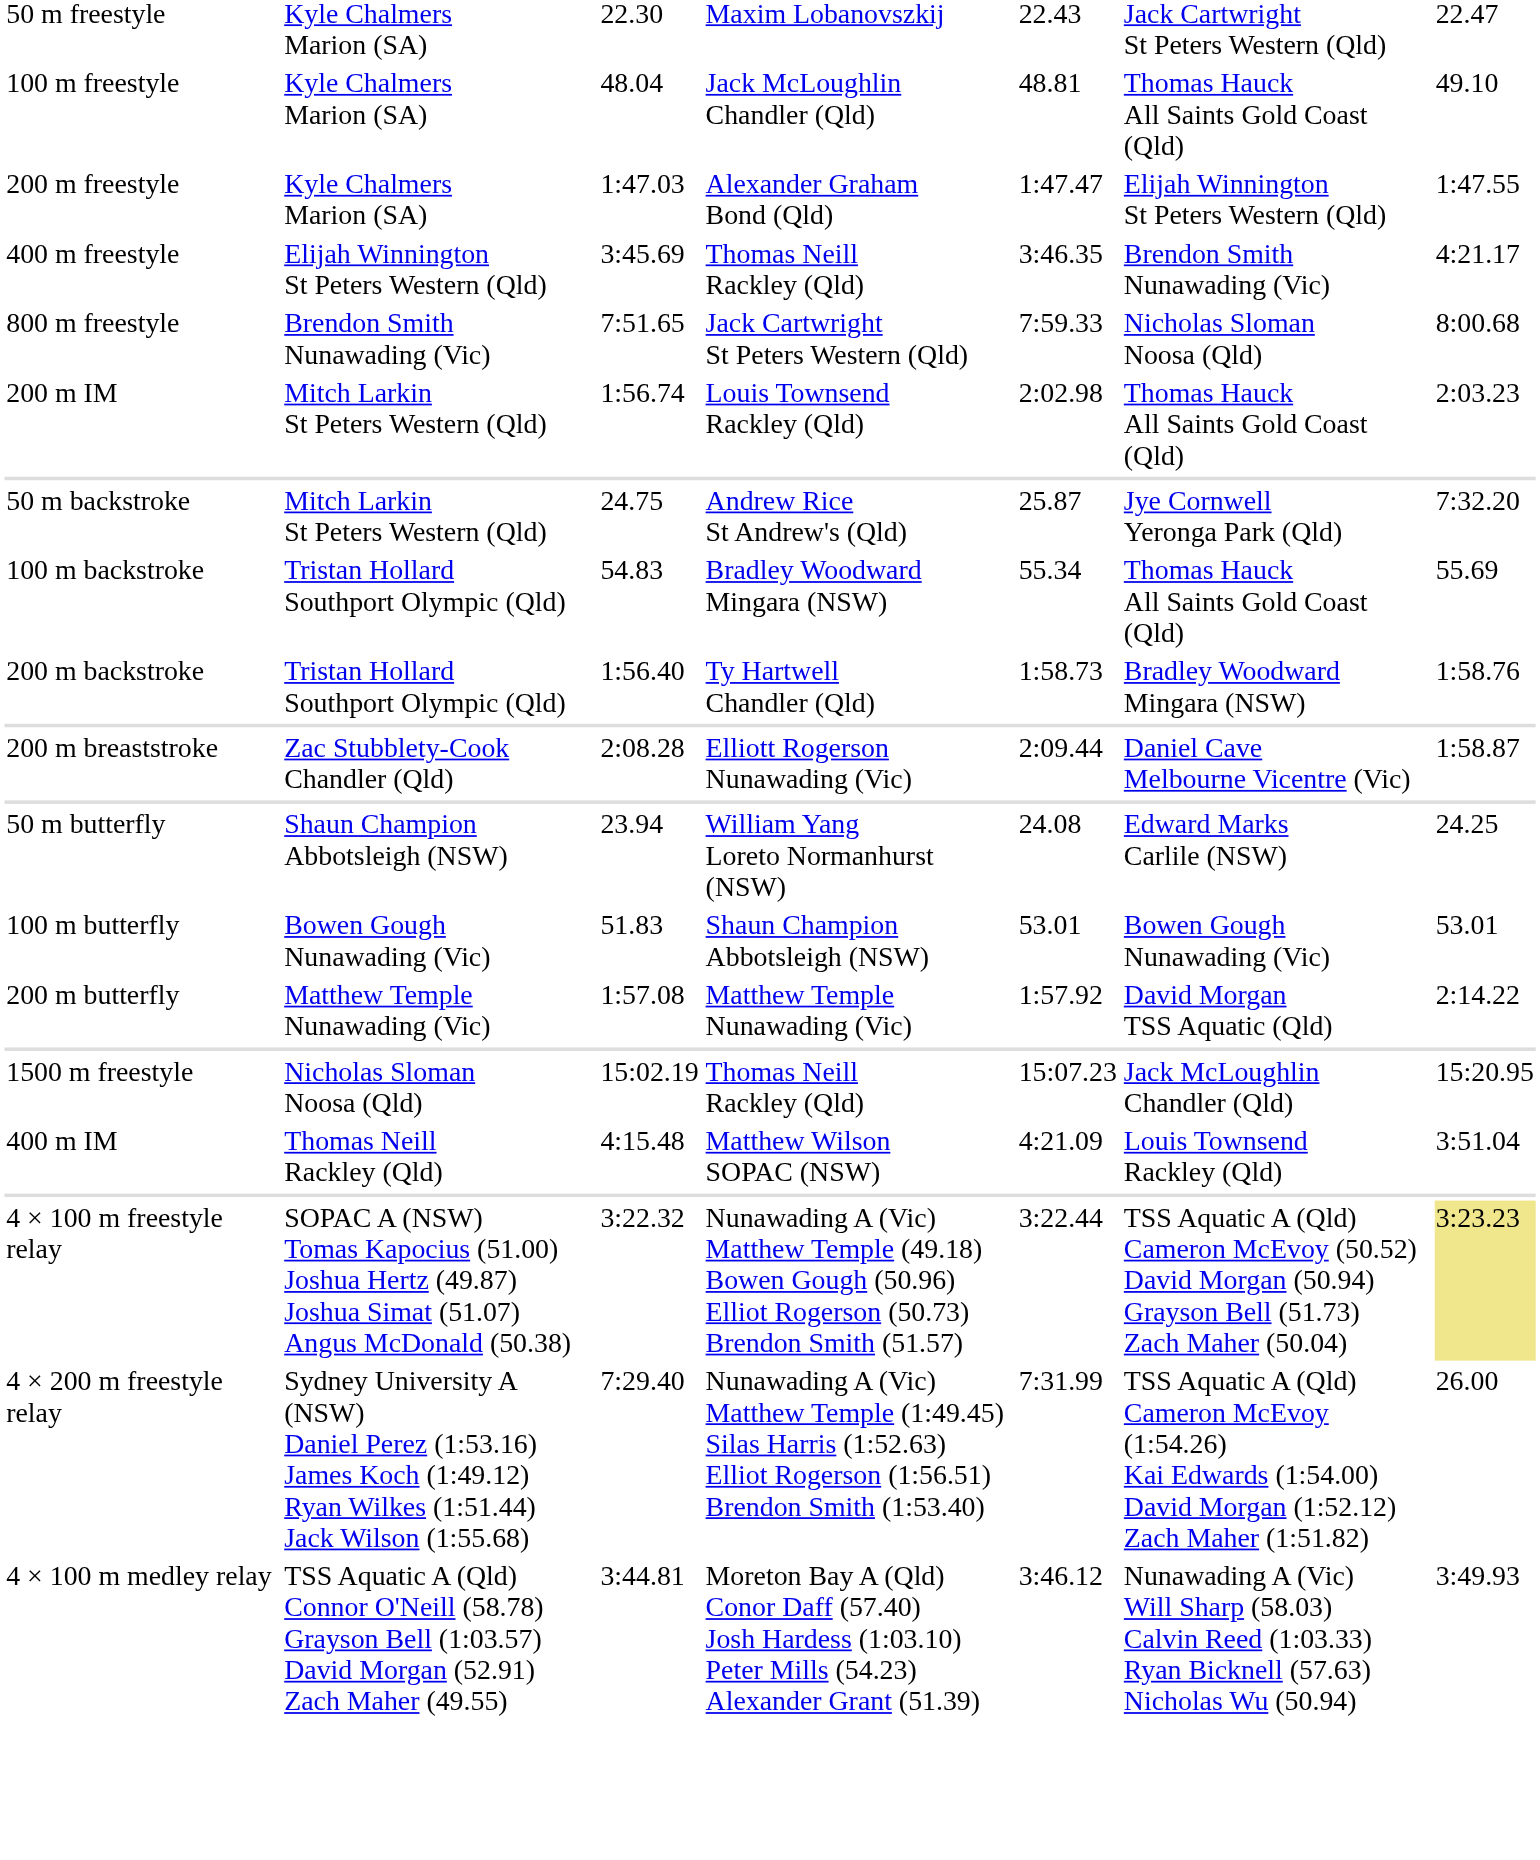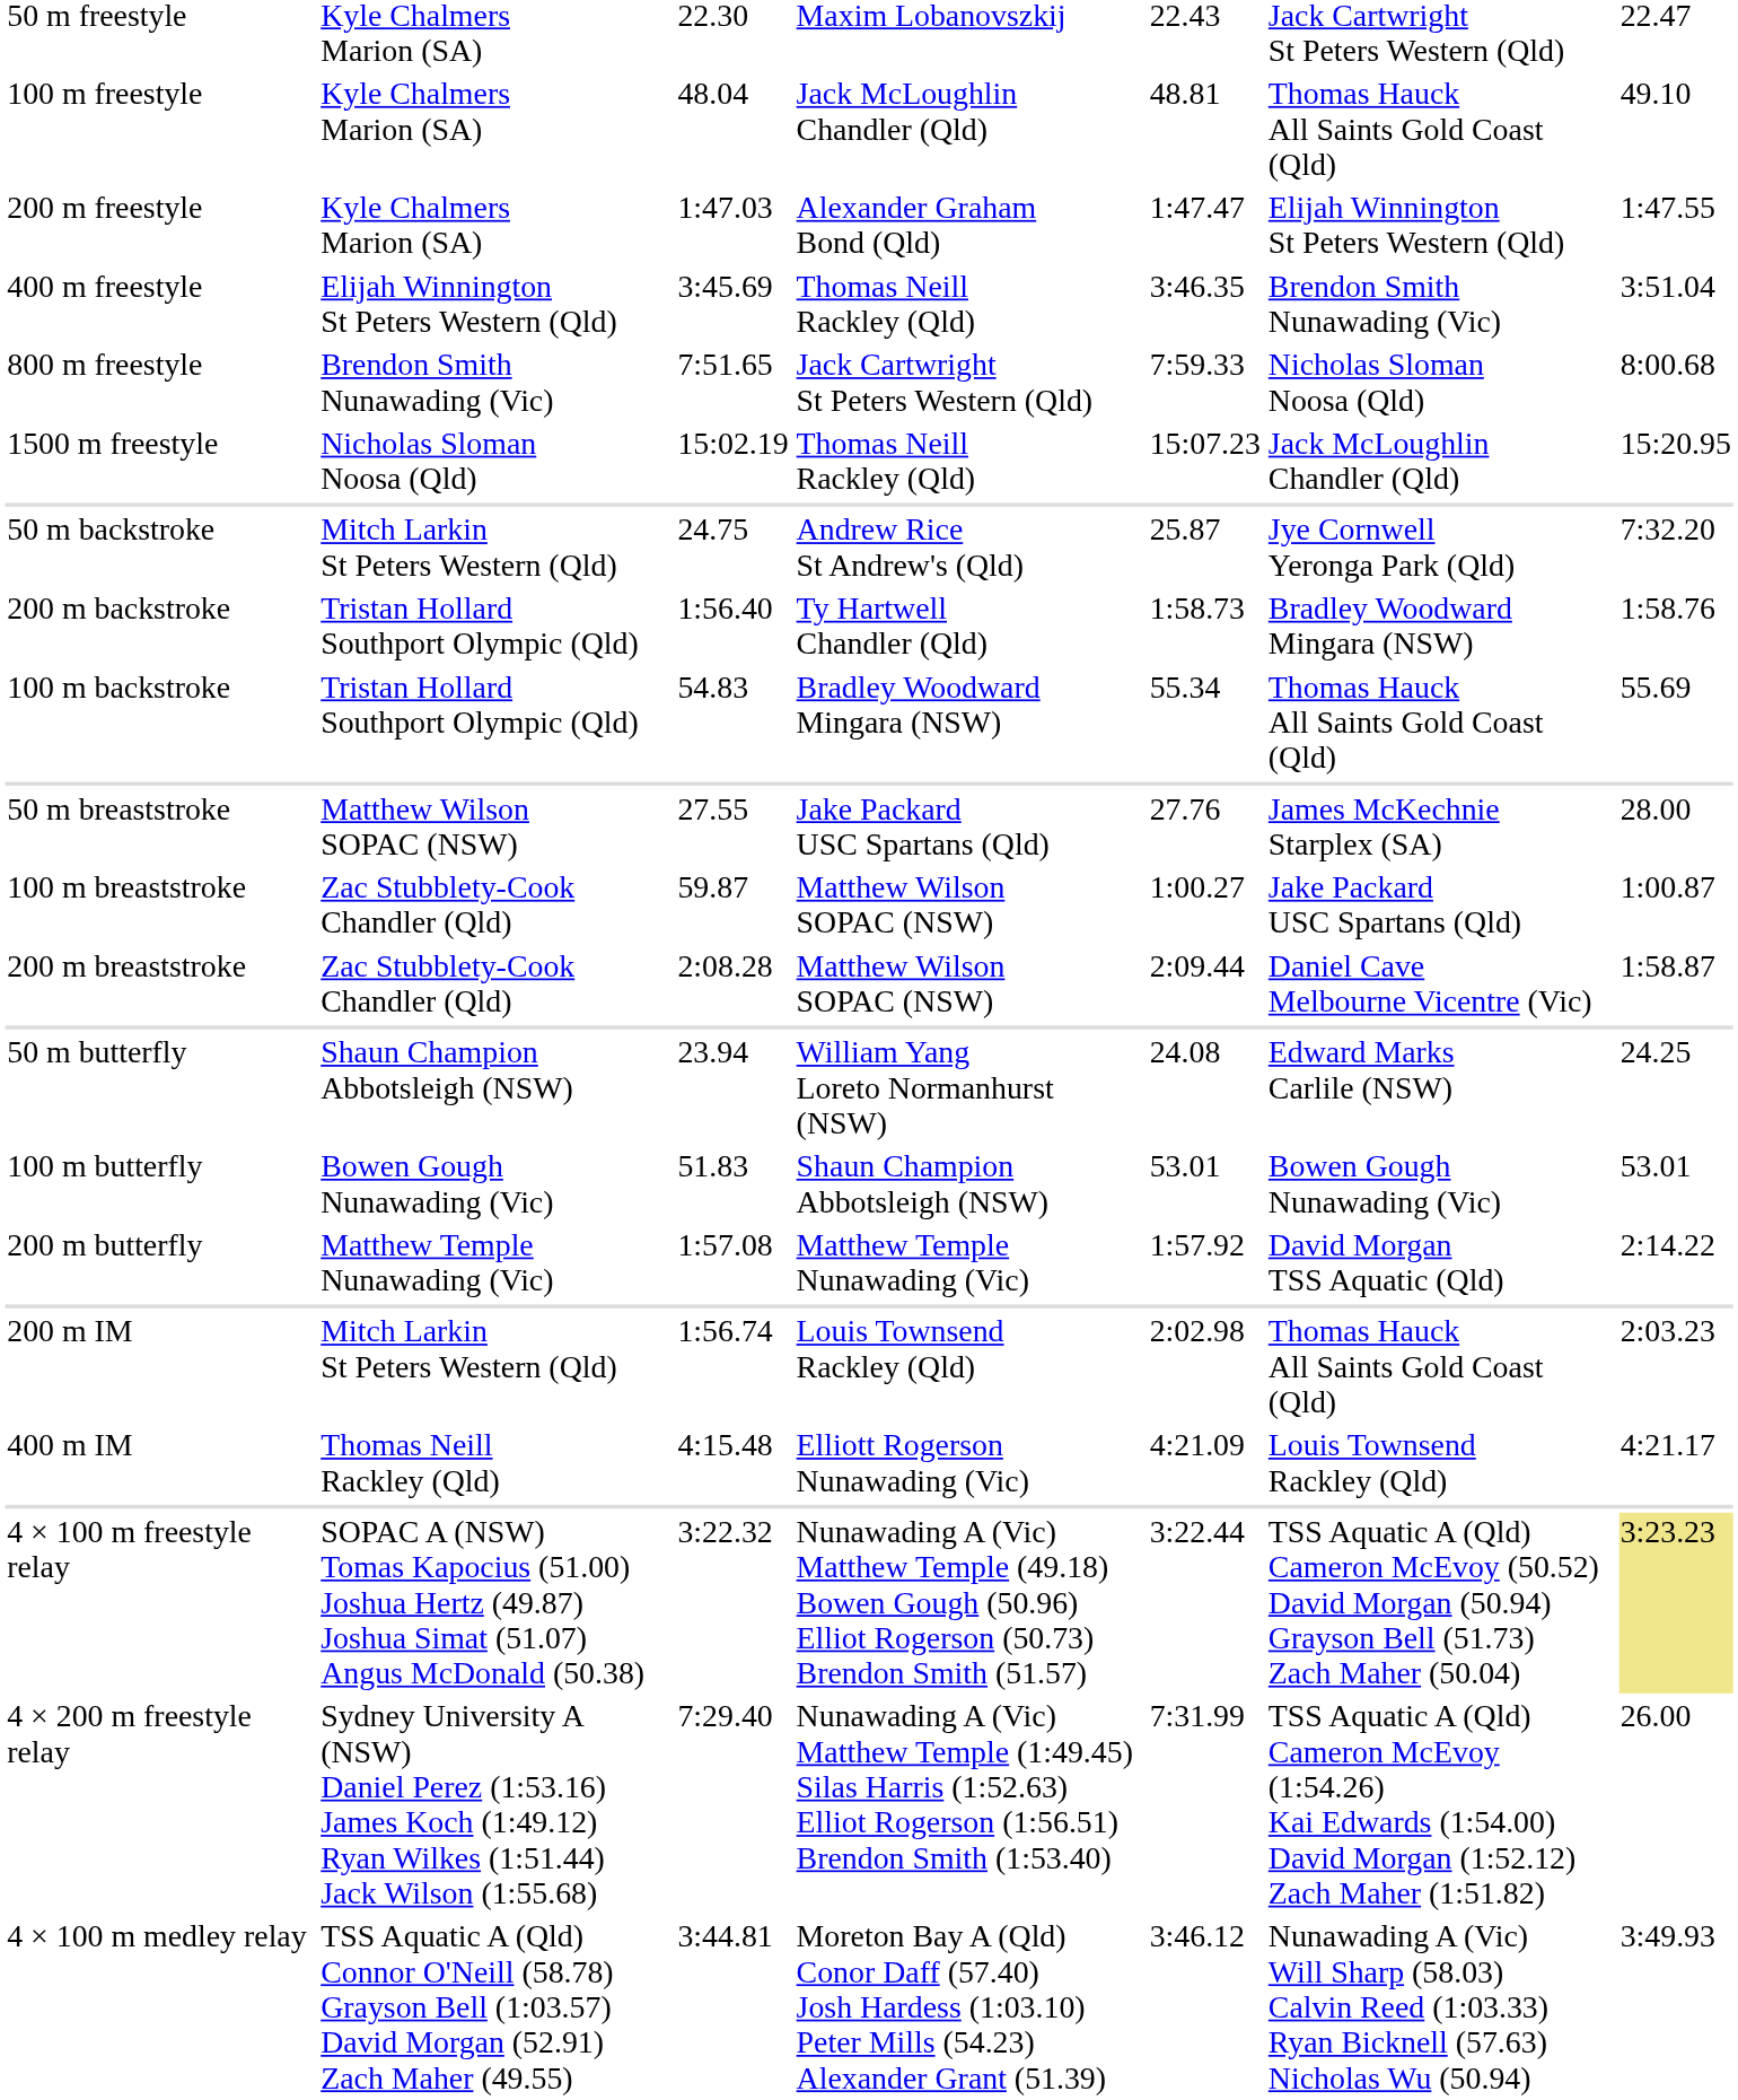400 m freestyle | column 7: 4:21.17 -> 3:51.04
rows swapped: 1500 m freestyle <-> 200 m IM
rows swapped: 100 m backstroke <-> 200 m backstroke
+ row: 50 m breaststroke | Matthew Wilson SOPAC (NSW) | 27.55 | Jake Packard USC Spartans (Qld) | 27.76 | James McKechnie Starplex (SA) | 28.00
+ row: 100 m breaststroke | Zac Stubblety-Cook Chandler (Qld) | 59.87 | Matthew Wilson SOPAC (NSW) | 1:00.27 | Jake Packard USC Spartans (Qld) | 1:00.87
200 m breaststroke | column 4: Elliott Rogerson Nunawading (Vic) -> Matthew Wilson SOPAC (NSW)
400 m IM | column 4: Matthew Wilson SOPAC (NSW) -> Elliott Rogerson Nunawading (Vic)
400 m IM | column 7: 3:51.04 -> 4:21.17
